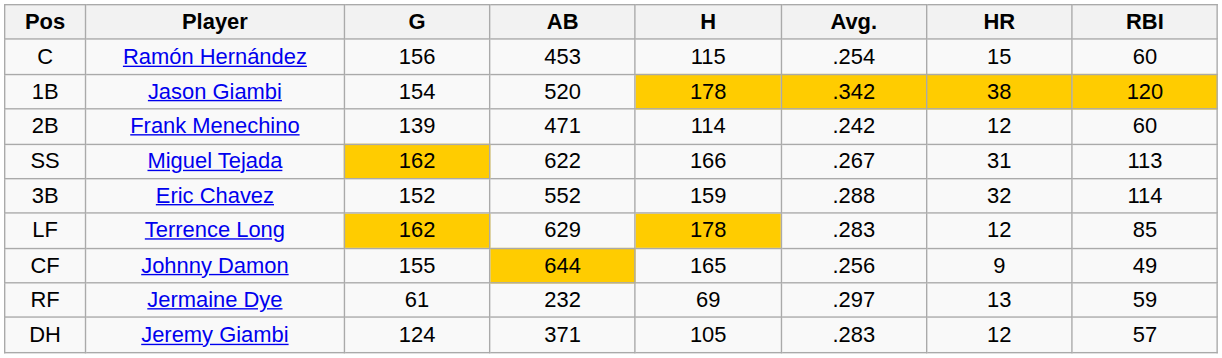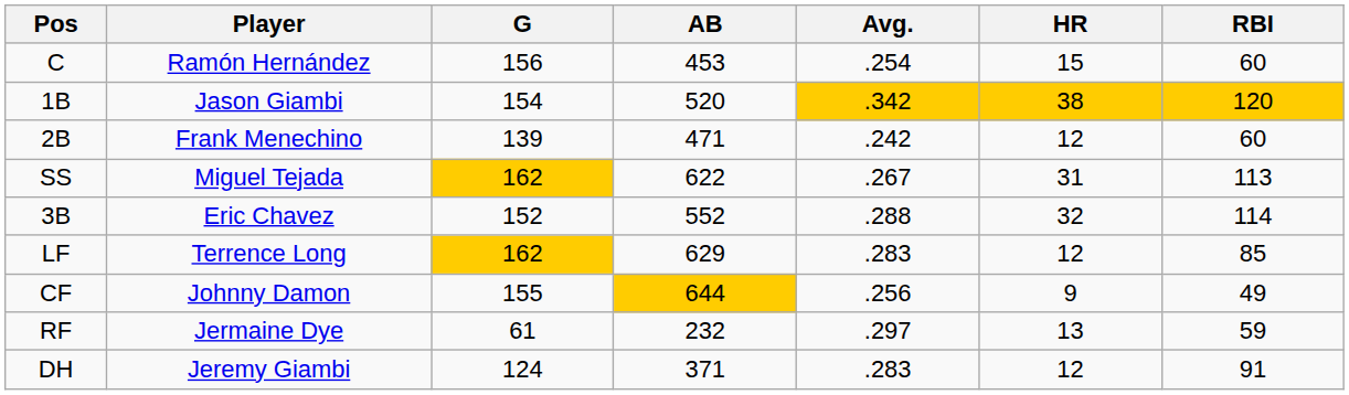- column: H | 115 | 178 | 114 | 166 | 159 | 178 | 165 | 69 | 105
DH | RBI: 57 -> 91
